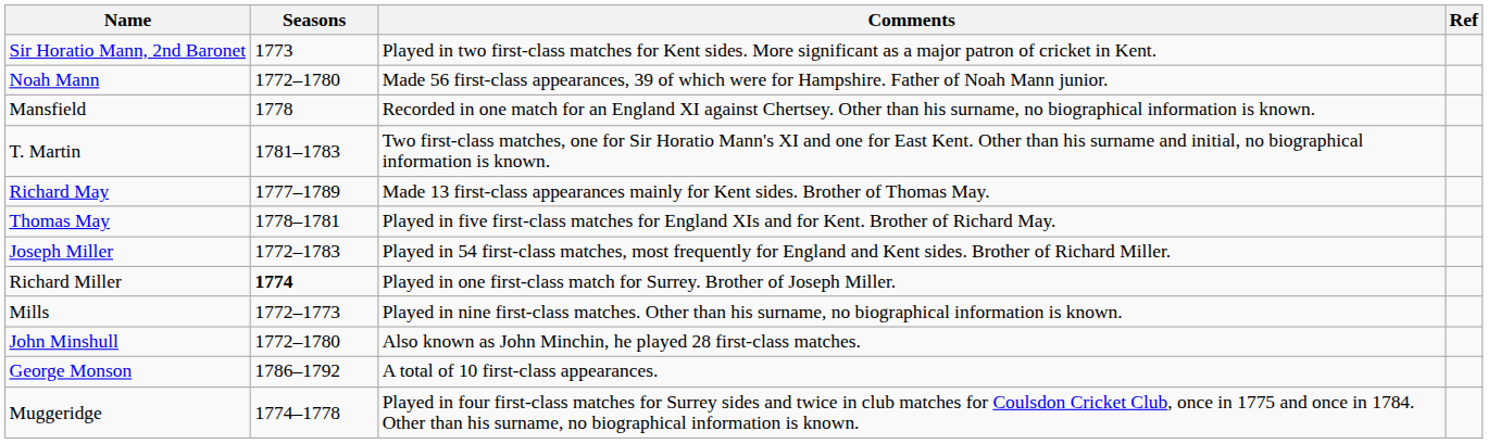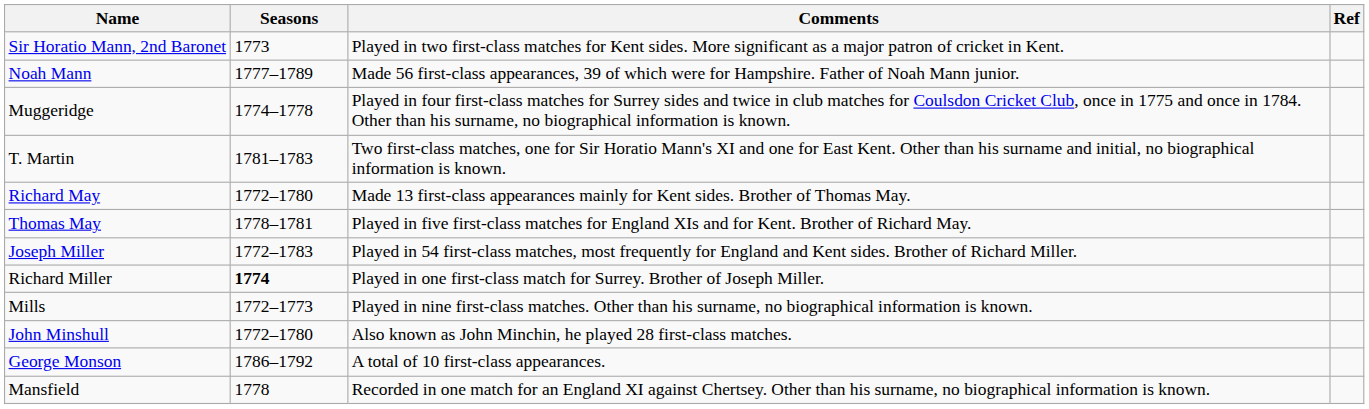Noah Mann | Seasons: 1772–1780 -> 1777–1789
rows swapped: Mansfield <-> Muggeridge
Richard May | Seasons: 1777–1789 -> 1772–1780
